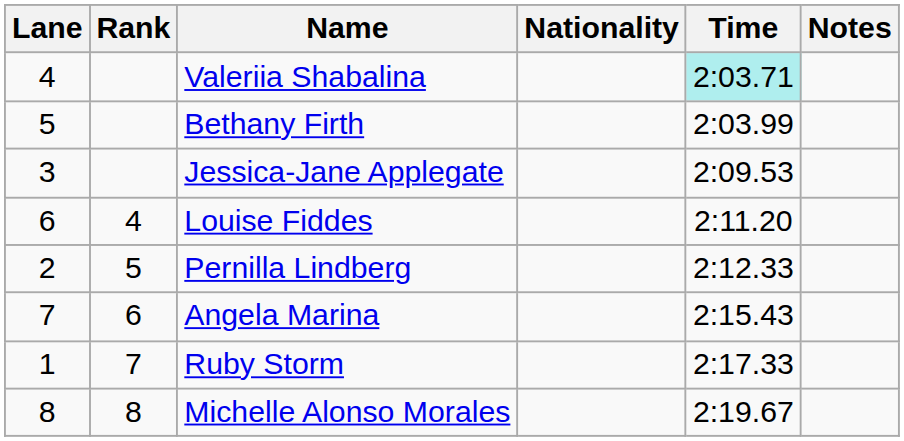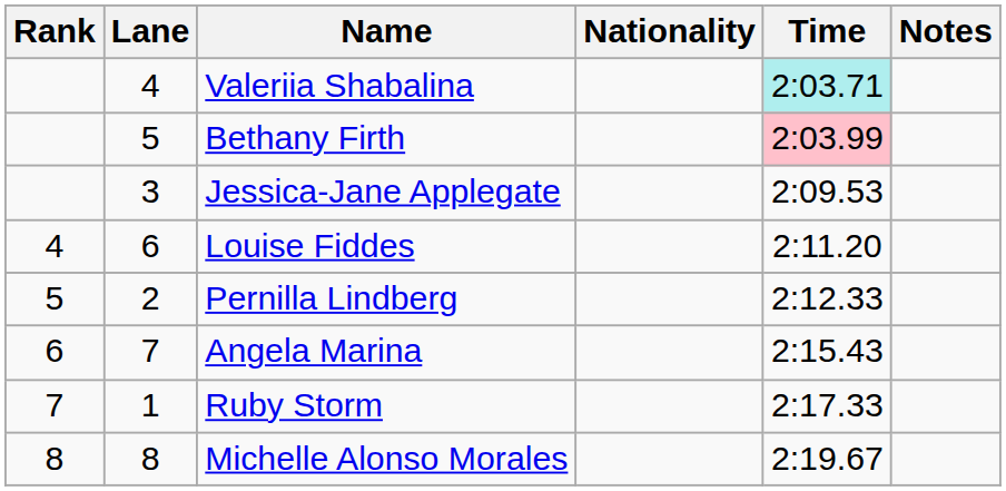columns swapped: Rank <-> Lane
Bethany Firth | Time: no background -> pink background
